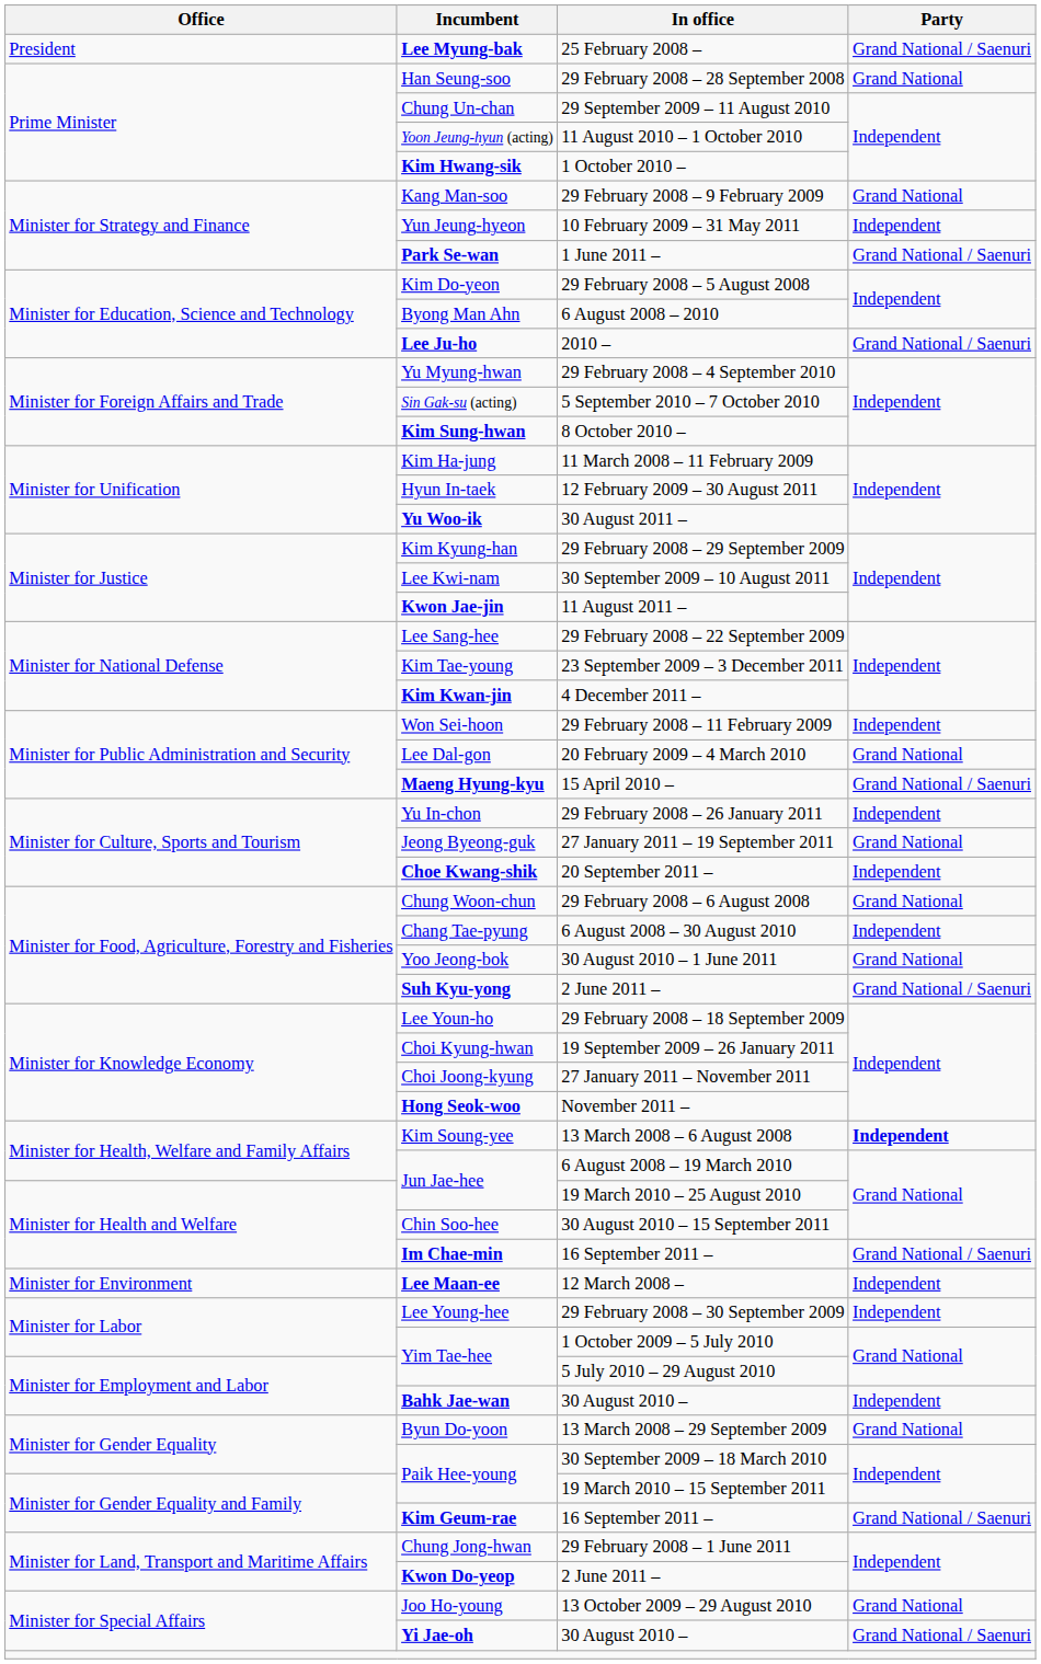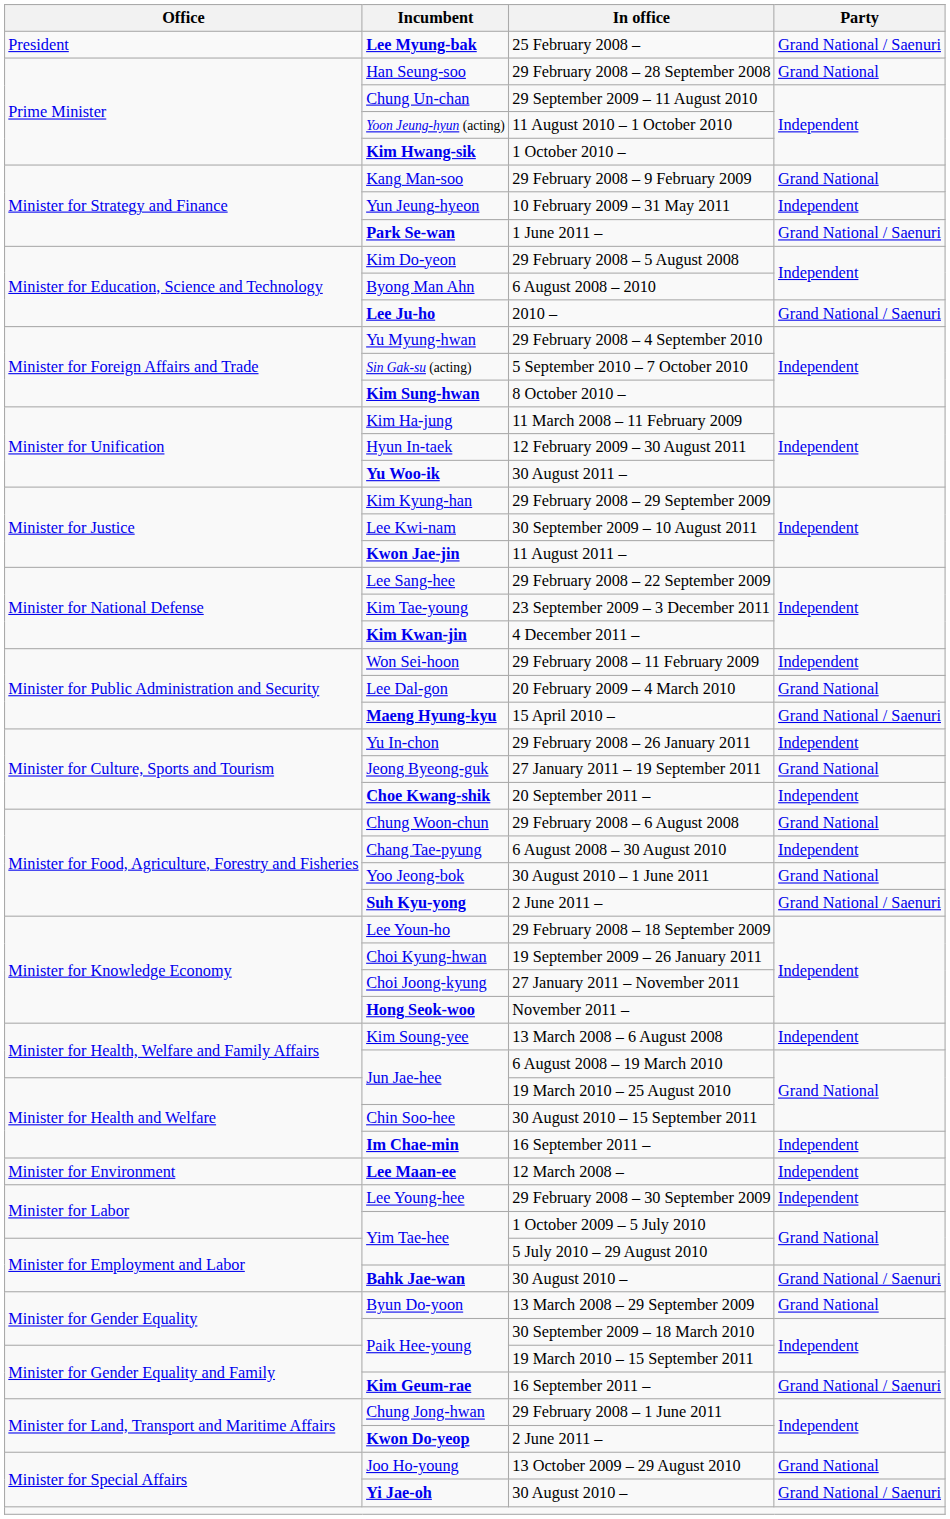Kim Soung-yee | Party: bold -> normal
Im Chae-min | Party: Grand National / Saenuri -> Independent
Bahk Jae-wan | Party: Independent -> Grand National / Saenuri
